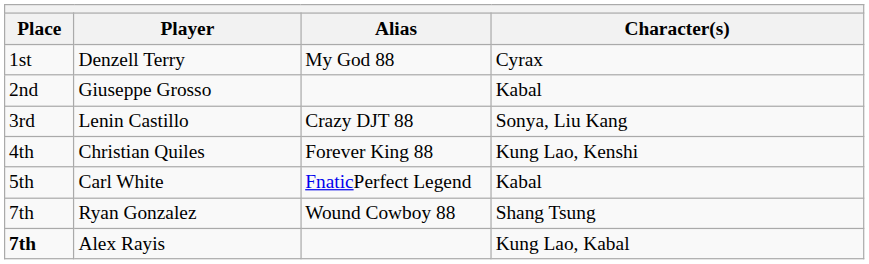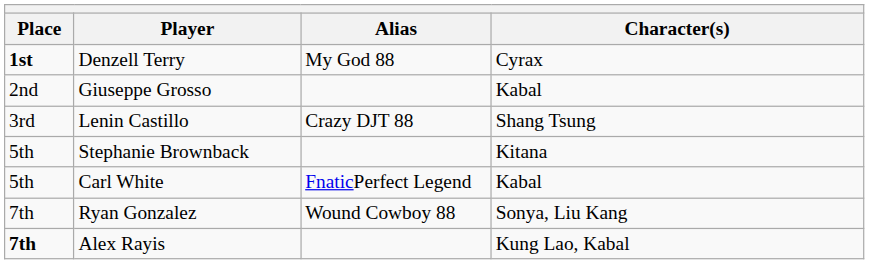Denzell Terry | Place: normal -> bold
Lenin Castillo | Character(s): Sonya, Liu Kang -> Shang Tsung
- row: 4th | Christian Quiles | Forever King 88 | Kung Lao, Kenshi
+ row: 5th | Stephanie Brownback | Kitana
Ryan Gonzalez | Character(s): Shang Tsung -> Sonya, Liu Kang
